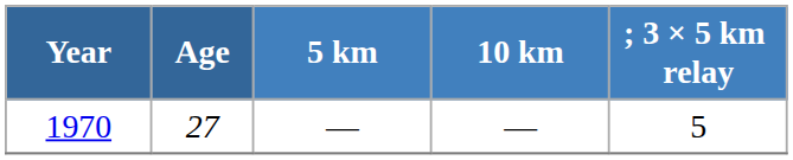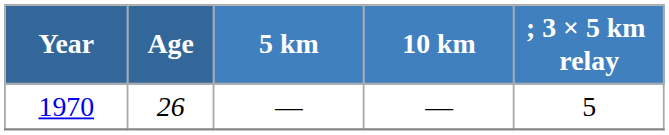1970 | Age: 27 -> 26
